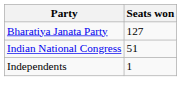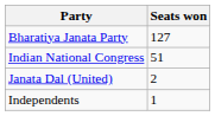+ row: Janata Dal (United) | 2
